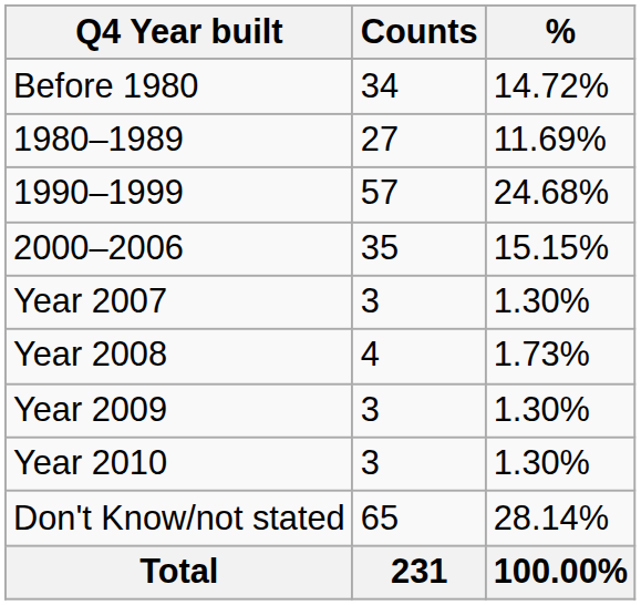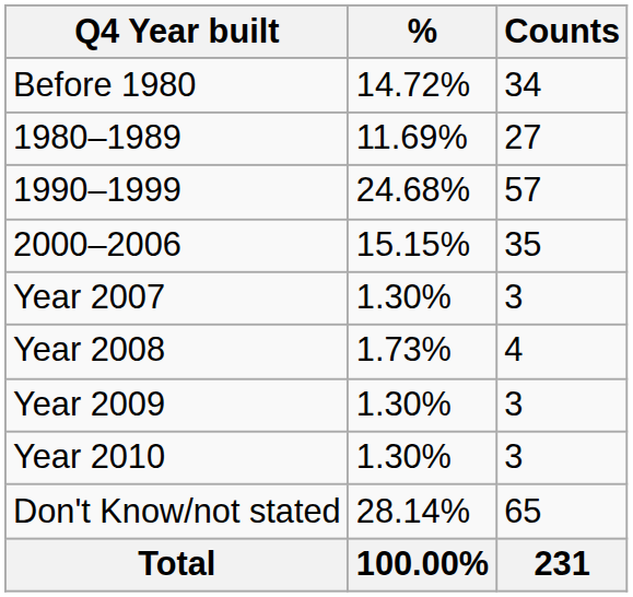columns swapped: Counts <-> %
